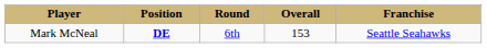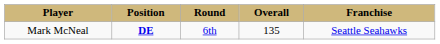Mark McNeal | Overall: 153 -> 135
